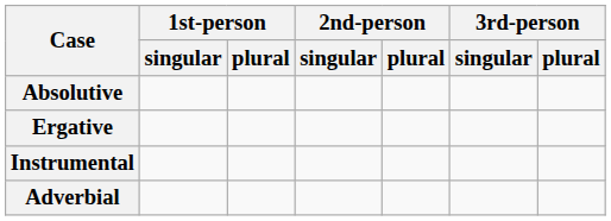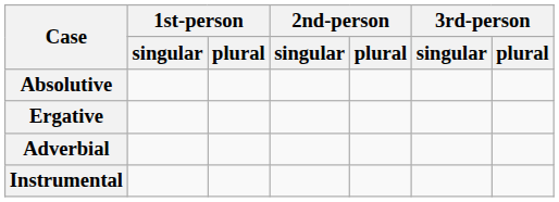rows swapped: Instrumental <-> Adverbial
